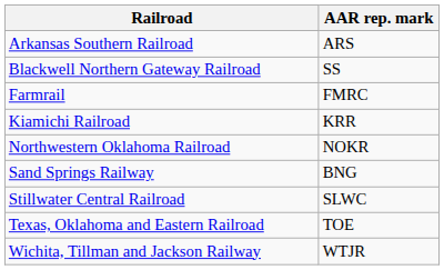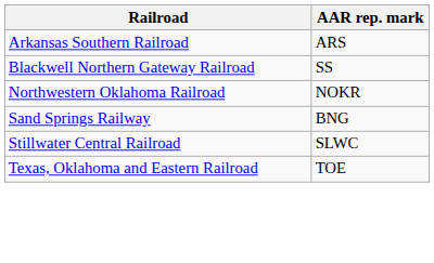- row: Farmrail | FMRC
- row: Kiamichi Railroad | KRR
- row: Wichita, Tillman and Jackson Railway | WTJR
